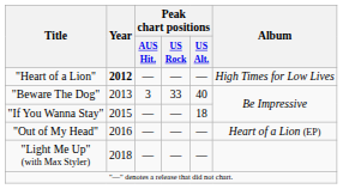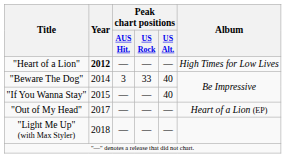"Beware The Dog" | Year: 2013 -> 2014
"If You Wanna Stay" | Peak chart positions / US Alt.: 18 -> 40
"Out of My Head" | Year: 2016 -> 2017
